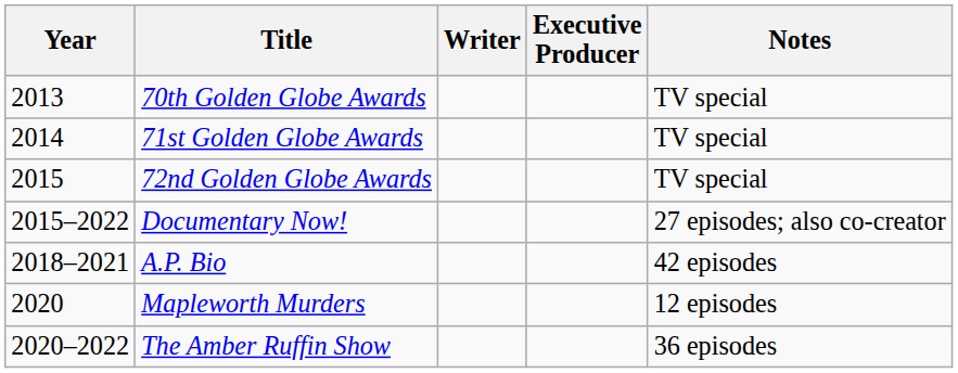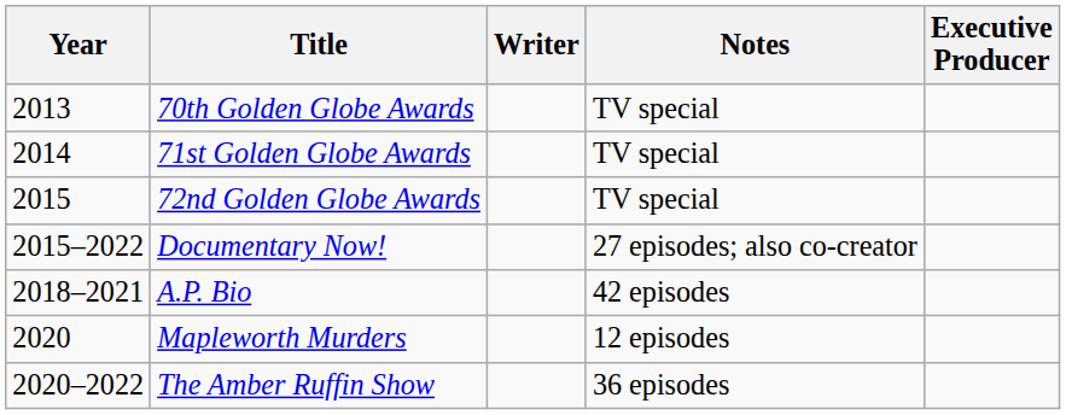columns swapped: Executive Producer <-> Notes
